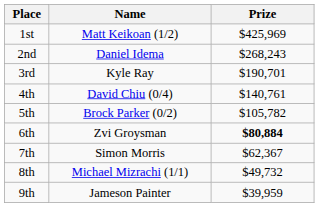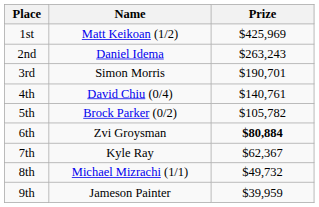2nd | Prize: $268,243 -> $263,243
3rd | Name: Kyle Ray -> Simon Morris
7th | Name: Simon Morris -> Kyle Ray
